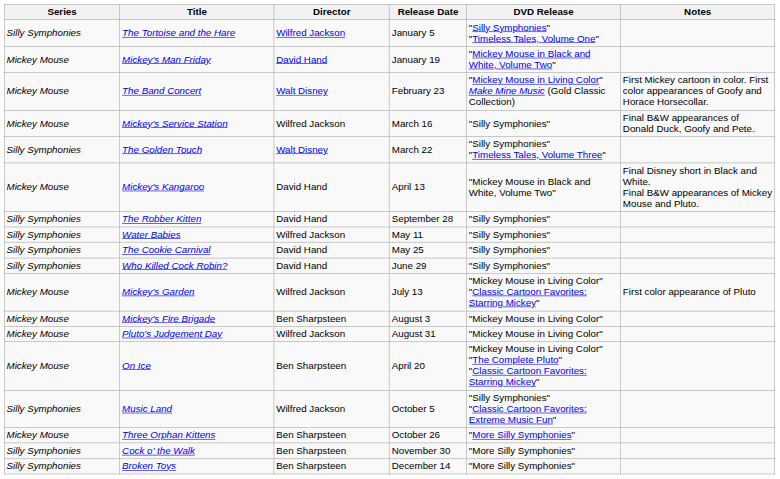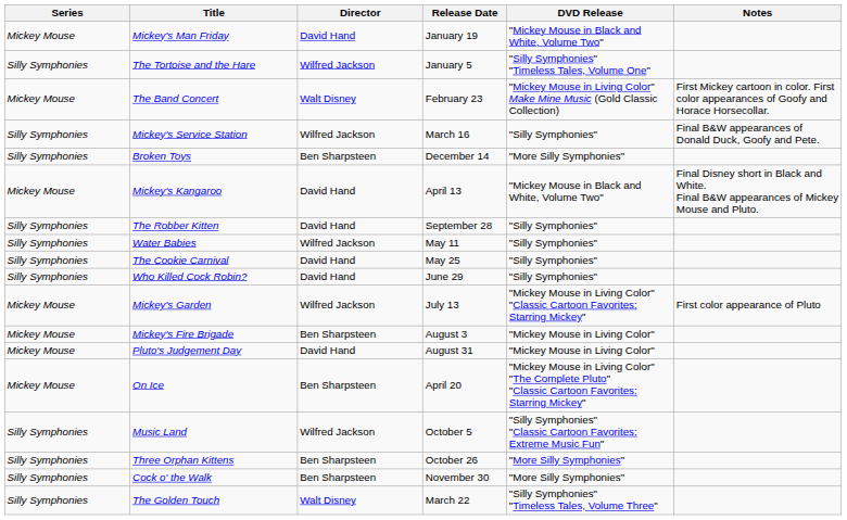rows swapped: The Tortoise and the Hare <-> Mickey's Man Friday
Mickey's Service Station | Series: Mickey Mouse -> Silly Symphonies
rows swapped: The Golden Touch <-> Broken Toys
Pluto's Judgement Day | Director: Wilfred Jackson -> David Hand
Three Orphan Kittens | Series: Mickey Mouse -> Silly Symphonies
